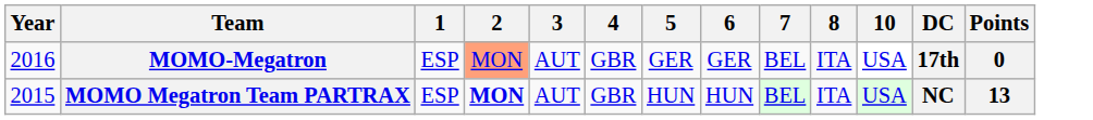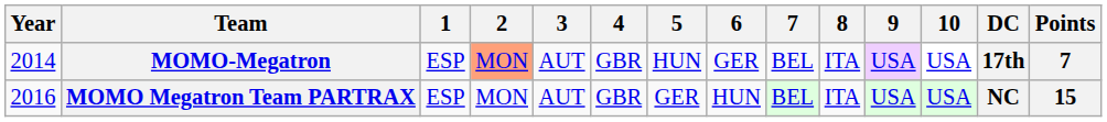+ column: 9 | USA | USA
MOMO-Megatron | Year: 2016 -> 2014
MOMO-Megatron | 5: GER -> HUN
MOMO-Megatron | Points: 0 -> 7
MOMO Megatron Team PARTRAX | Year: 2015 -> 2016
MOMO Megatron Team PARTRAX | 2: bold -> normal
MOMO Megatron Team PARTRAX | 5: HUN -> GER
MOMO Megatron Team PARTRAX | Points: 13 -> 15
